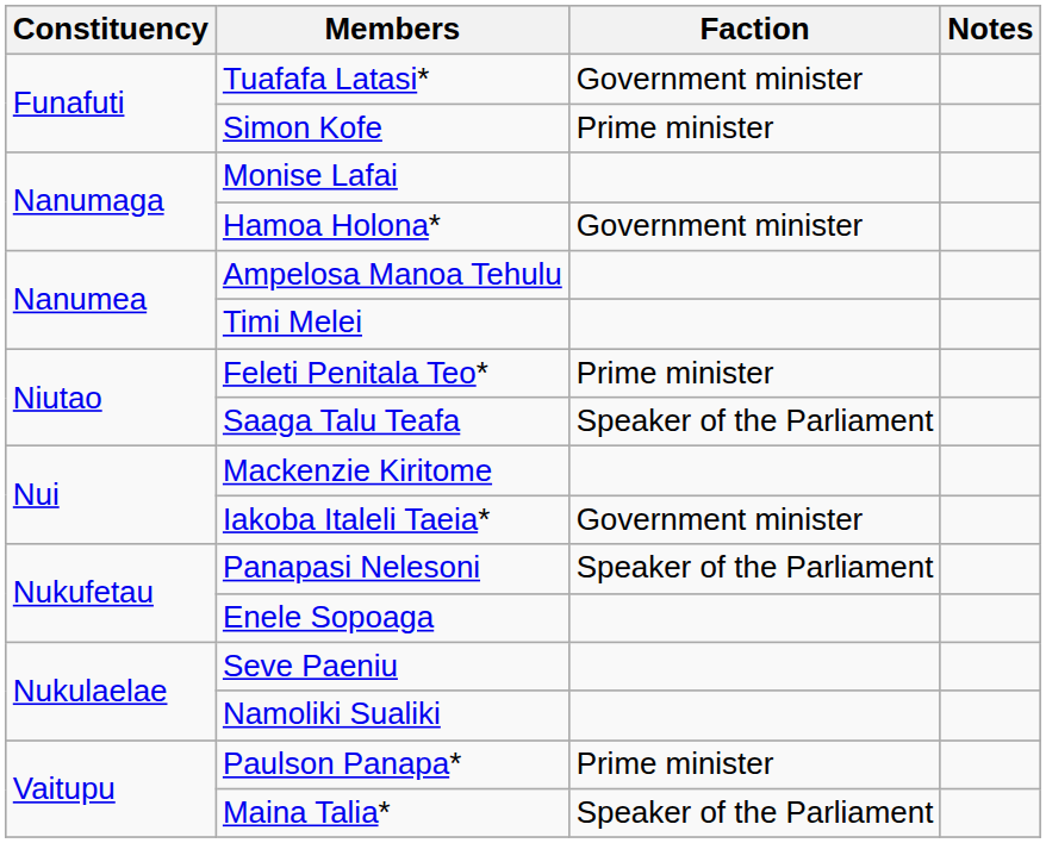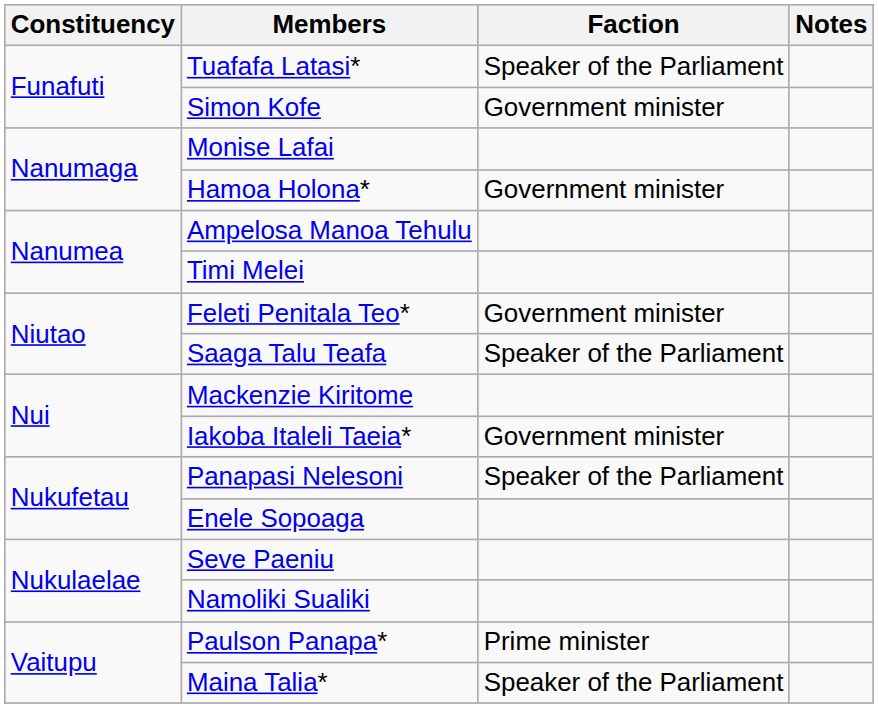Tuafafa Latasi* | Faction: Government minister -> Speaker of the Parliament
Simon Kofe | Faction: Prime minister -> Government minister
Feleti Penitala Teo* | Faction: Prime minister -> Government minister
